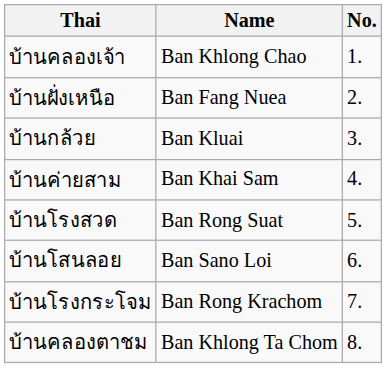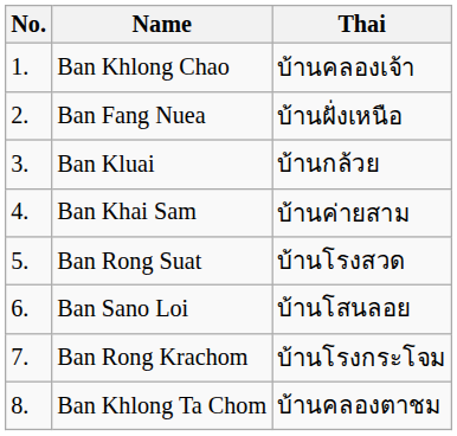columns swapped: No. <-> Thai
